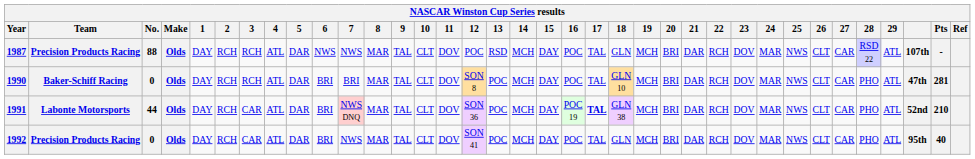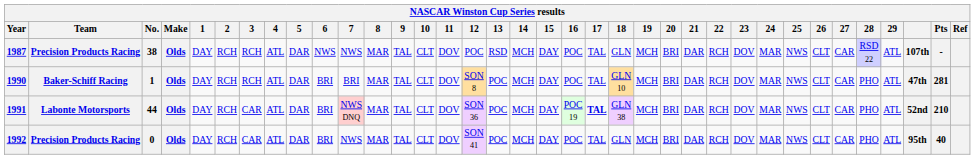1987 | No.: 88 -> 38
1990 | No.: 0 -> 1
